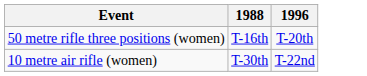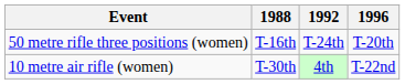+ column: 1992 | T-24th | 4th
